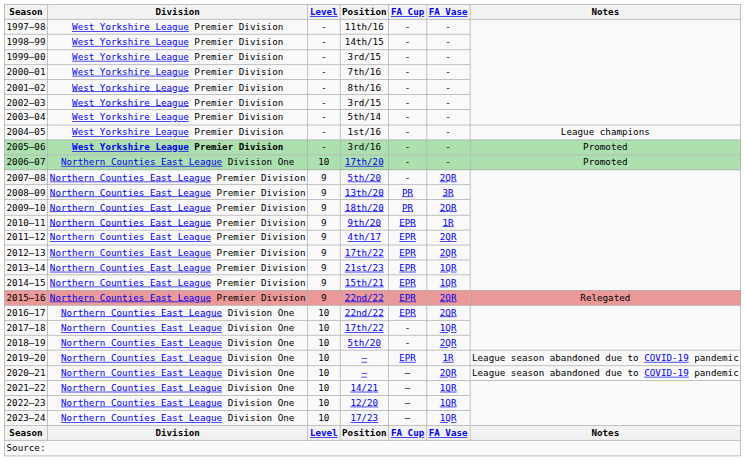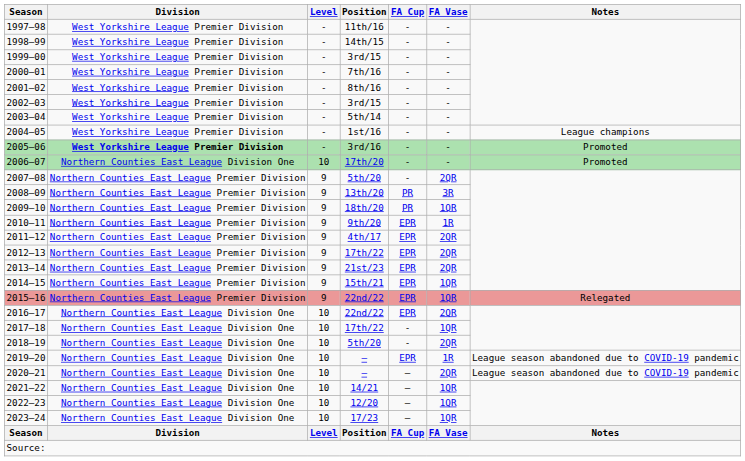2009–10 | FA Vase: 2QR -> 1QR
2013–14 | FA Vase: 1QR -> 2QR
2015–16 | FA Vase: 2QR -> 1QR
